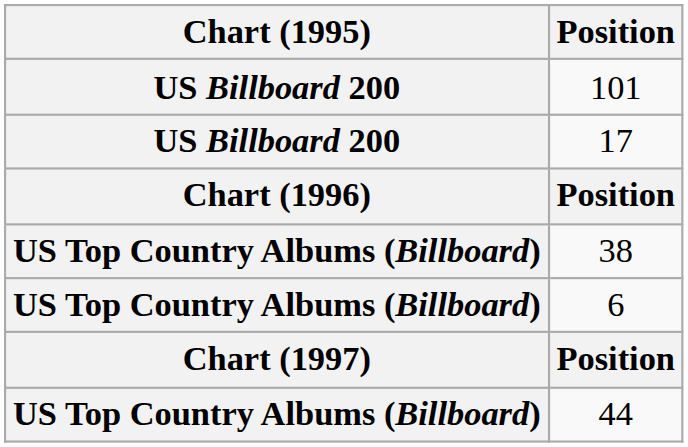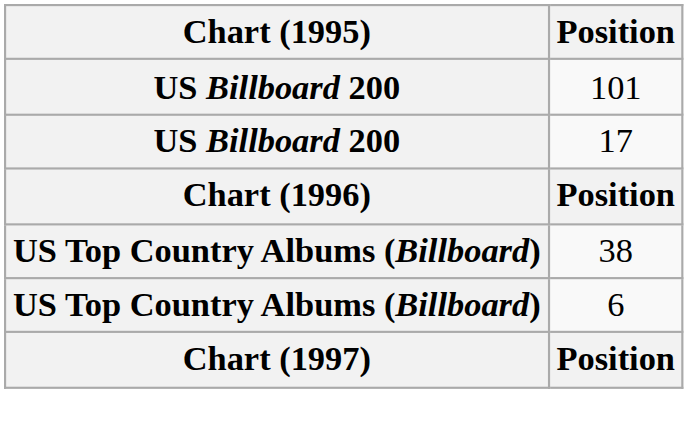- row: US Top Country Albums (Billboard) | 44
